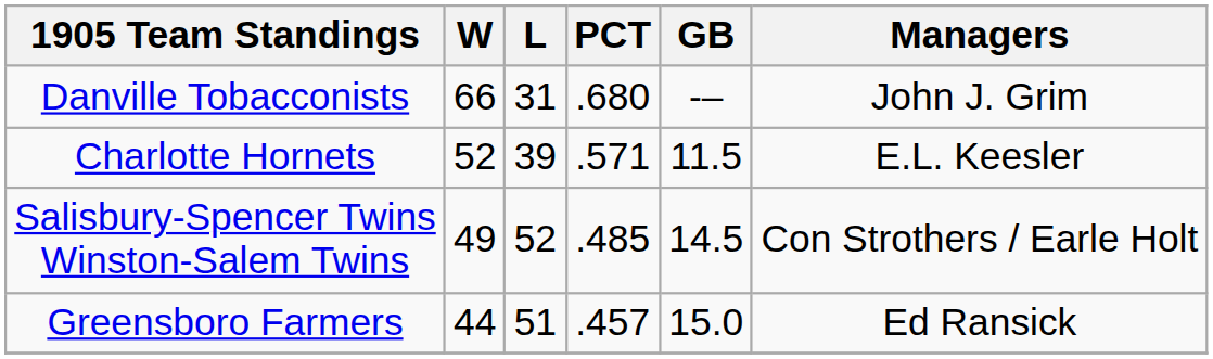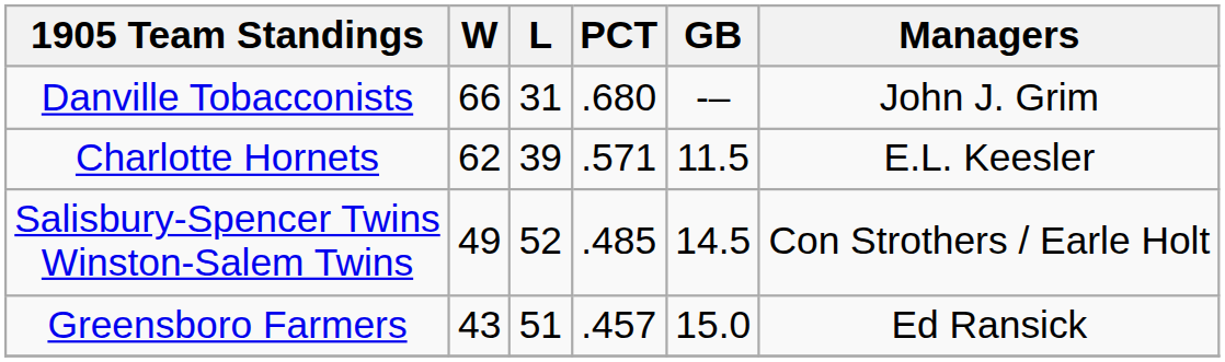Charlotte Hornets | W: 52 -> 62
Greensboro Farmers | W: 44 -> 43
